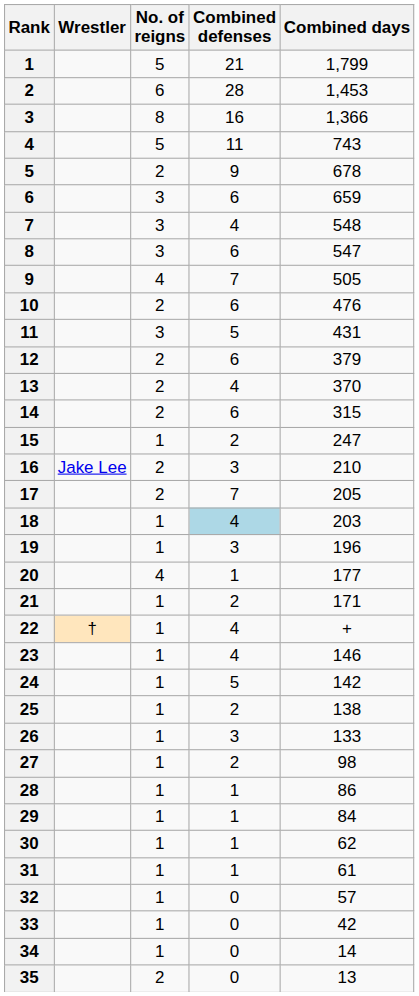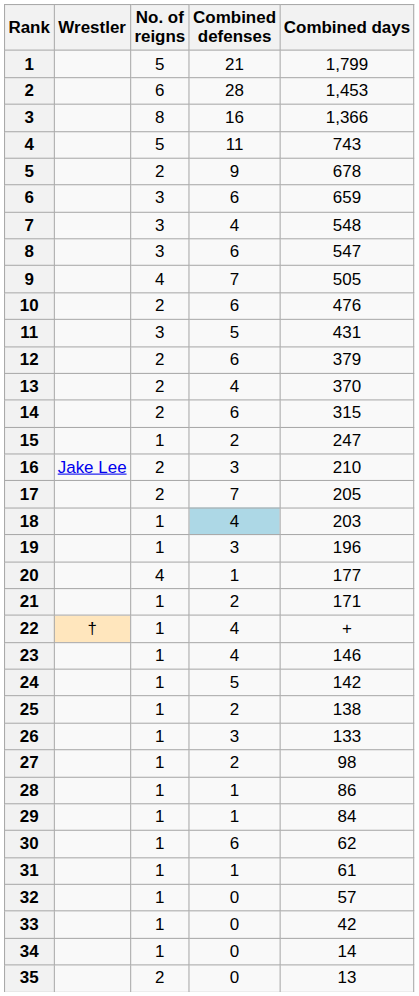30 | Combined defenses: 1 -> 6
